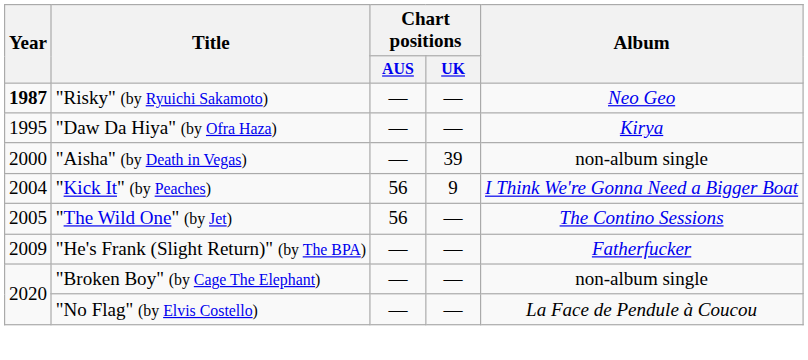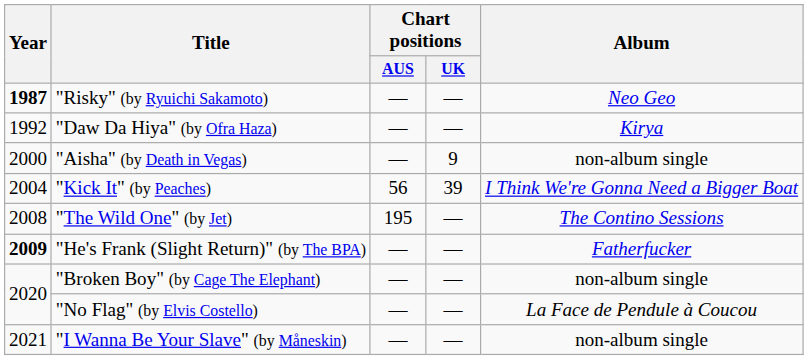"Daw Da Hiya" (by Ofra Haza) | Year: 1995 -> 1992
"Aisha" (by Death in Vegas) | Chart positions / UK: 39 -> 9
"Kick It" (by Peaches) | Chart positions / UK: 9 -> 39
"The Wild One" (by Jet) | Year: 2005 -> 2008
"The Wild One" (by Jet) | Chart positions / AUS: 56 -> 195
"He's Frank (Slight Return)" (by The BPA) | Year: normal -> bold
+ row: 2021 | "I Wanna Be Your Slave" (by Måneskin) | — | — | non-album single
